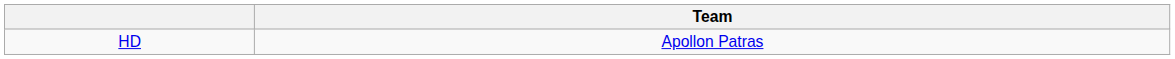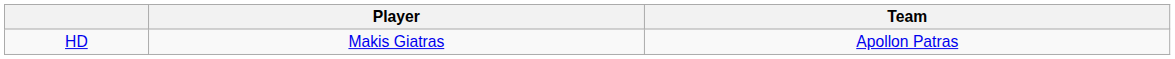+ column: Player | Makis Giatras
